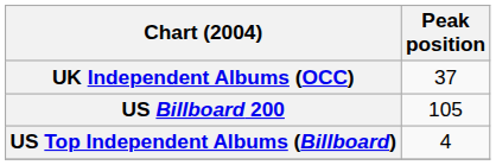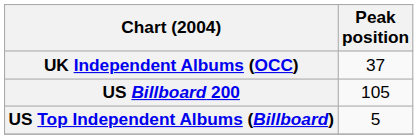US Top Independent Albums (Billboard) | Peak position: 4 -> 5
